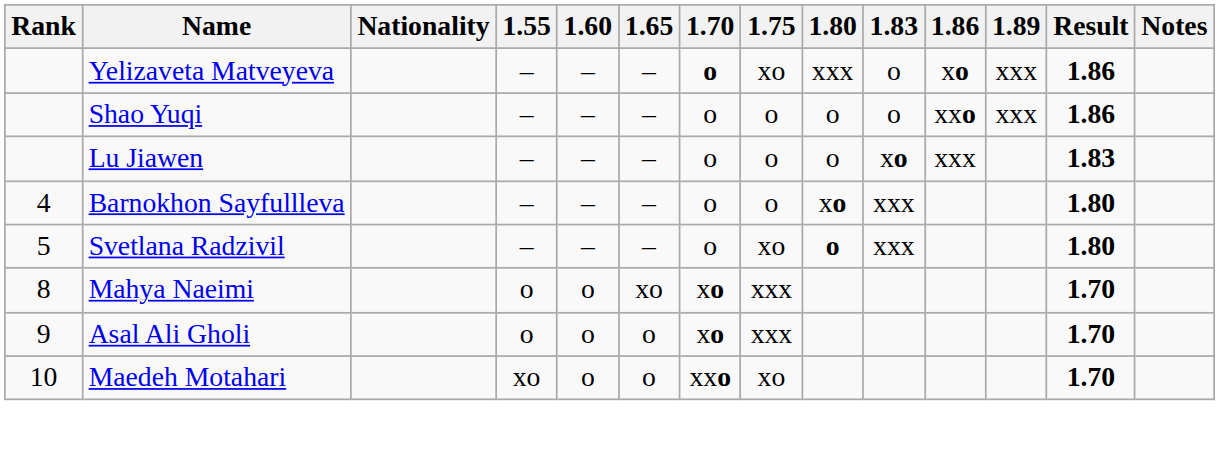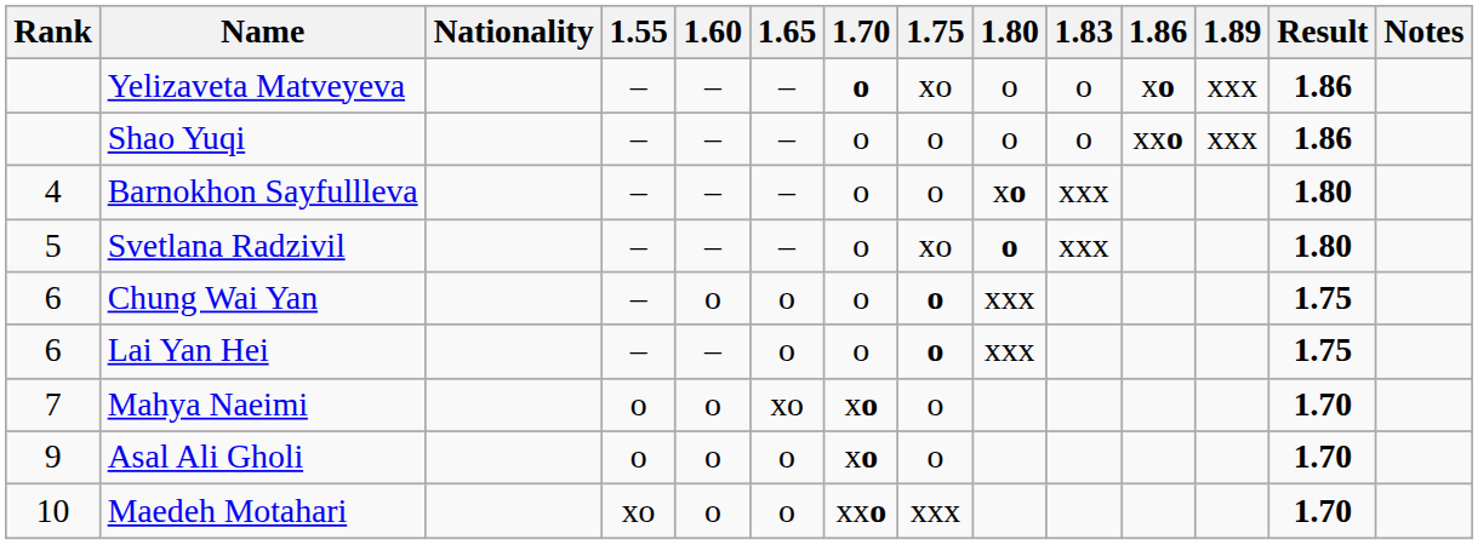Yelizaveta Matveyeva | 1.80: xxx -> o
- row: Lu Jiawen | – | – | – | o | o | o | xo | xxx | 1.83
+ row: 6 | Chung Wai Yan | – | o | o | o | o | xxx | 1.75
+ row: 6 | Lai Yan Hei | – | – | o | o | o | xxx | 1.75
Mahya Naeimi | Rank: 8 -> 7
Mahya Naeimi | 1.75: xxx -> o
Asal Ali Gholi | 1.75: xxx -> o
Maedeh Motahari | 1.75: xo -> xxx
